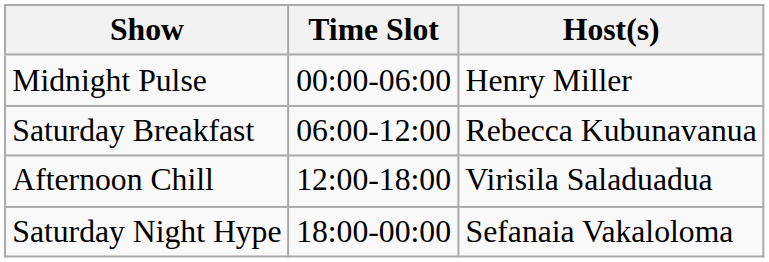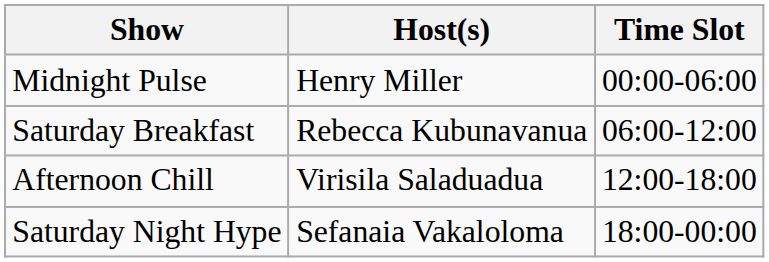columns swapped: Time Slot <-> Host(s)
